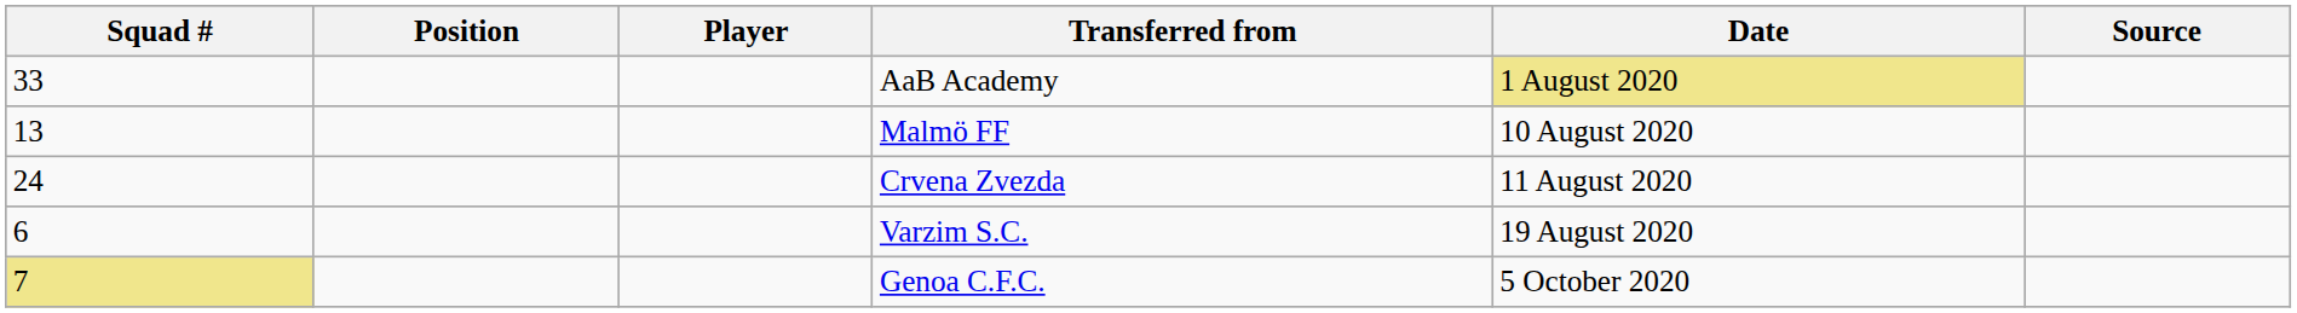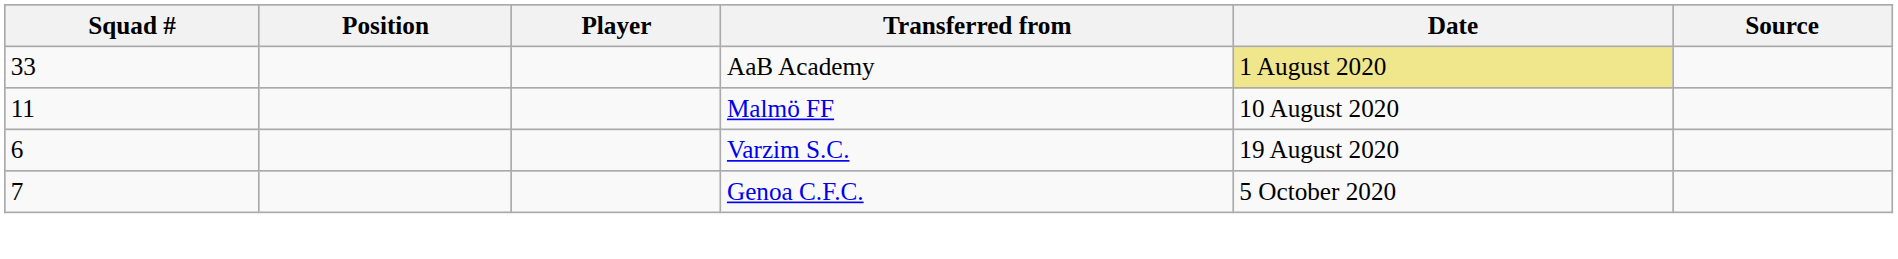Malmö FF | Squad #: 13 -> 11
- row: 24 | Crvena Zvezda | 11 August 2020
Genoa C.F.C. | Squad #: khaki background -> no background
